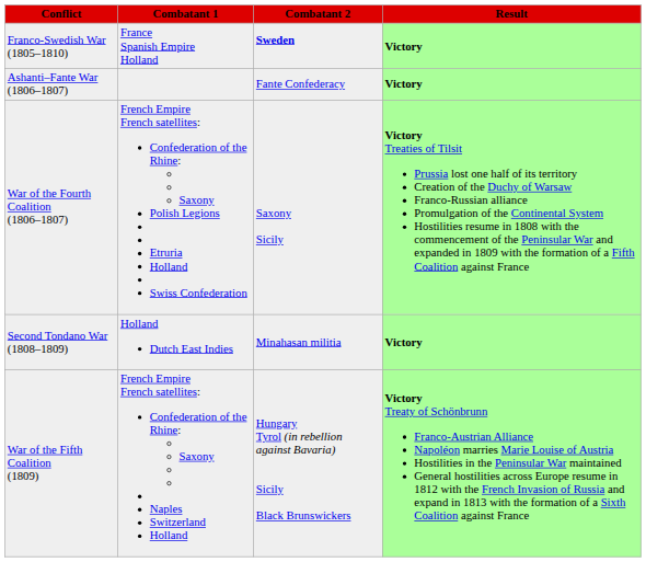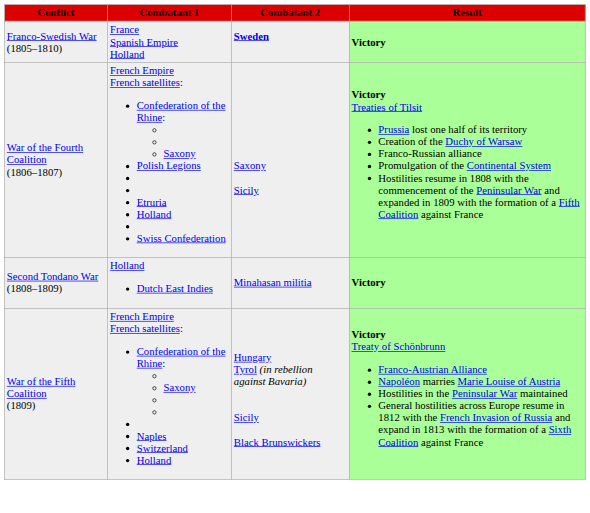- row: Ashanti–Fante War (1806–1807) | Fante Confederacy | Victory
